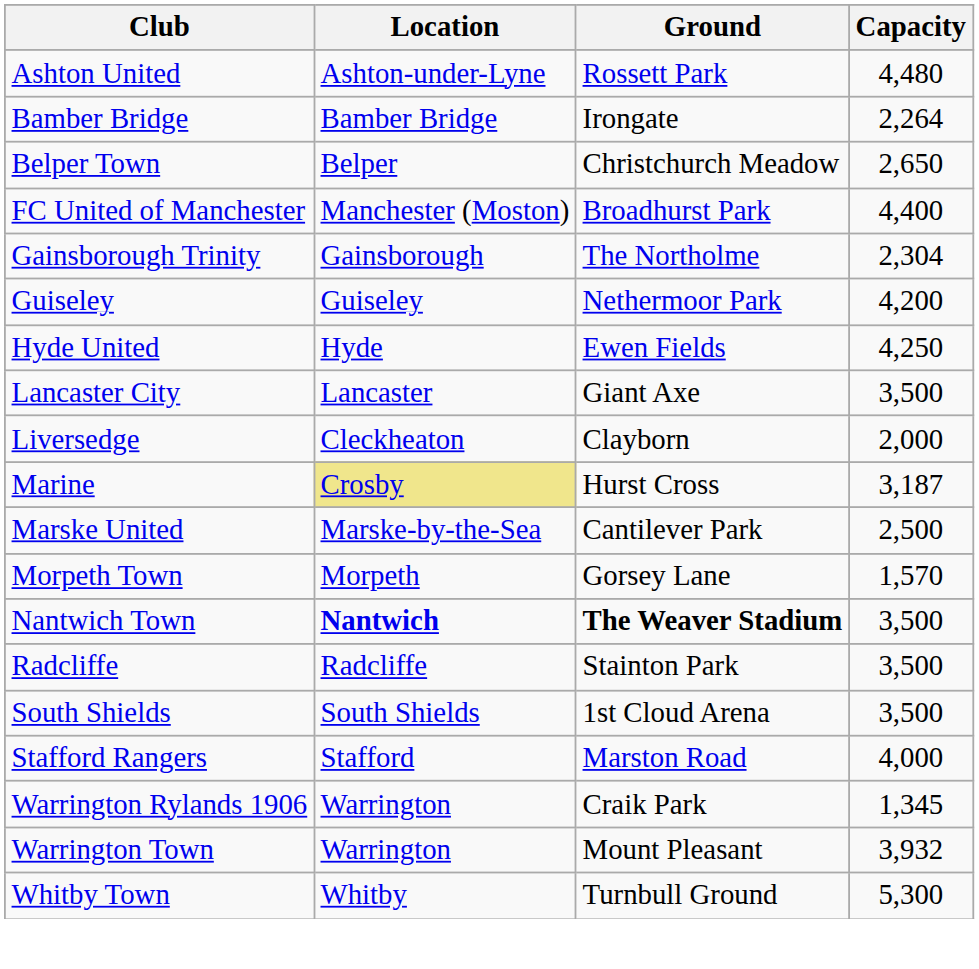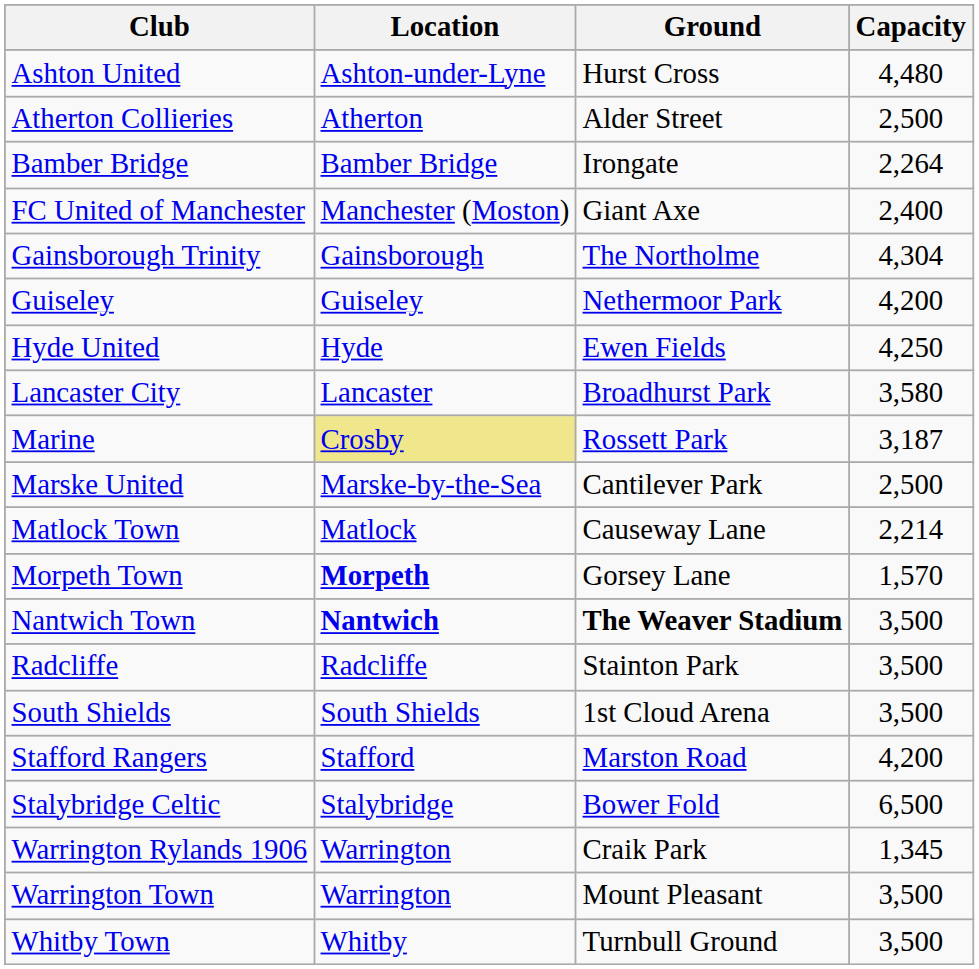Ashton United | Ground: Rossett Park -> Hurst Cross
+ row: Atherton Collieries | Atherton | Alder Street | 2,500
- row: Belper Town | Belper | Christchurch Meadow | 2,650
FC United of Manchester | Ground: Broadhurst Park -> Giant Axe
FC United of Manchester | Capacity: 4,400 -> 2,400
Gainsborough Trinity | Capacity: 2,304 -> 4,304
Lancaster City | Ground: Giant Axe -> Broadhurst Park
Lancaster City | Capacity: 3,500 -> 3,580
- row: Liversedge | Cleckheaton | Clayborn | 2,000
Marine | Ground: Hurst Cross -> Rossett Park
+ row: Matlock Town | Matlock | Causeway Lane | 2,214
Morpeth Town | Location: normal -> bold
Stafford Rangers | Capacity: 4,000 -> 4,200
+ row: Stalybridge Celtic | Stalybridge | Bower Fold | 6,500
Warrington Town | Capacity: 3,932 -> 3,500
Whitby Town | Capacity: 5,300 -> 3,500
